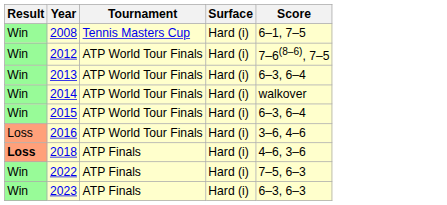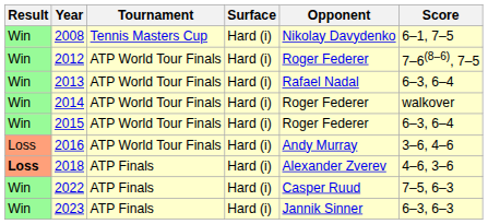+ column: Opponent | Nikolay Davydenko | Roger Federer | Rafael Nadal | Roger Federer | Roger Federer | Andy Murray | Alexander Zverev | Casper Ruud | Jannik Sinner
